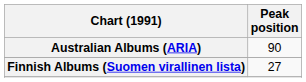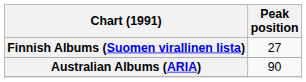rows swapped: Australian Albums (ARIA) <-> Finnish Albums (Suomen virallinen lista)
